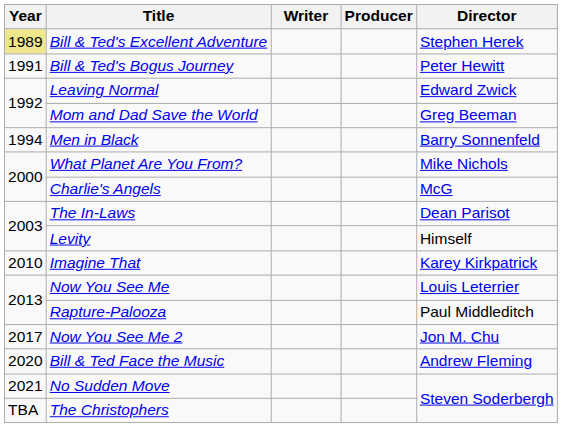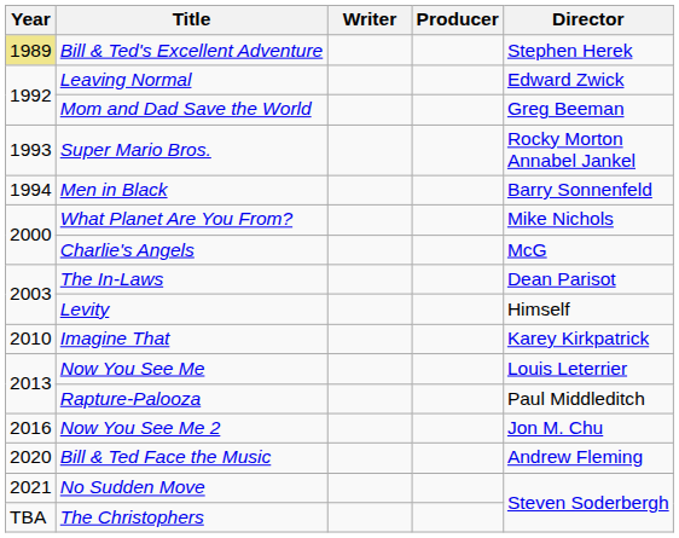- row: 1991 | Bill & Ted's Bogus Journey | Peter Hewitt
+ row: 1993 | Super Mario Bros. | Rocky Morton Annabel Jankel
Now You See Me 2 | Year: 2017 -> 2016
